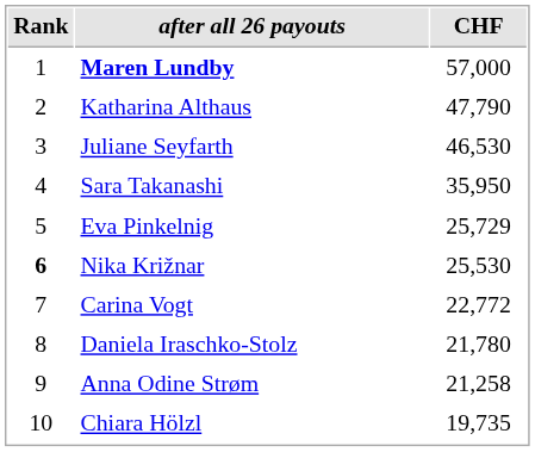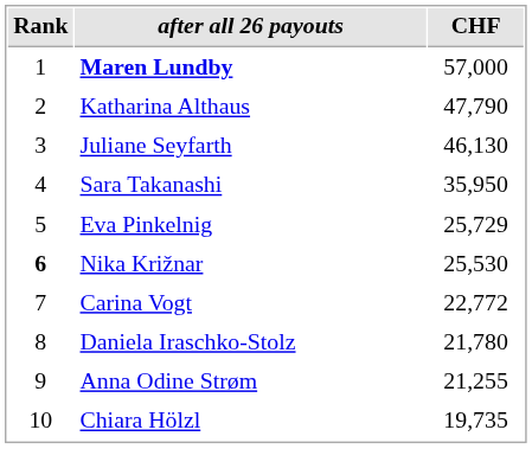Juliane Seyfarth | CHF: 46,530 -> 46,130
Anna Odine Strøm | CHF: 21,258 -> 21,255
